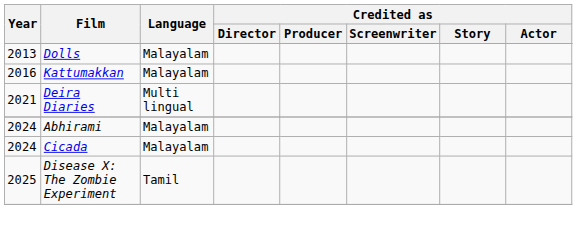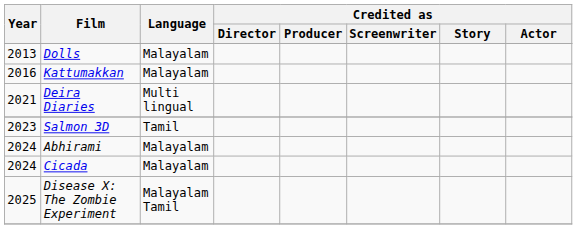+ row: 2023 | Salmon 3D | Tamil
Disease X: The Zombie Experiment | Language: Tamil -> Malayalam Tamil
